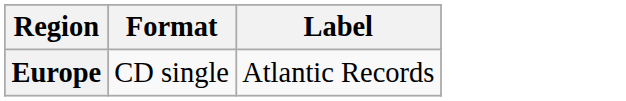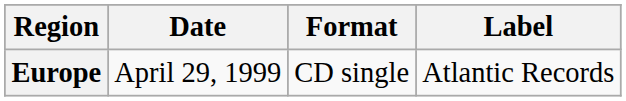+ column: Date | April 29, 1999
